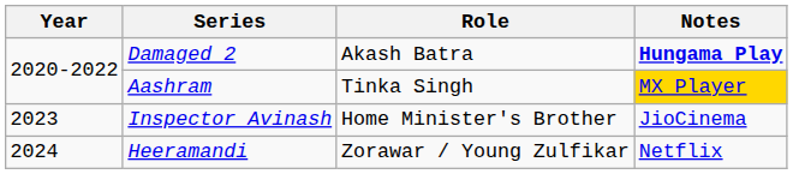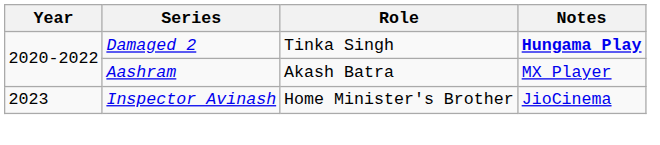Damaged 2 | Role: Akash Batra -> Tinka Singh
Aashram | Role: Tinka Singh -> Akash Batra
Aashram | Notes: gold background -> no background
- row: 2024 | Heeramandi | Zorawar / Young Zulfikar | Netflix
